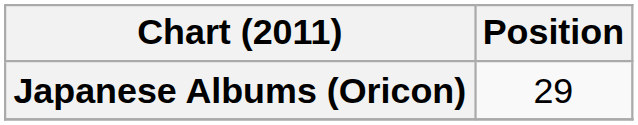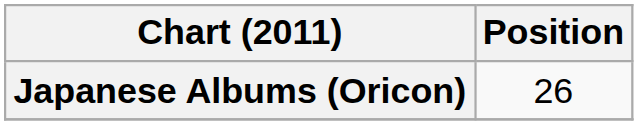Japanese Albums (Oricon) | Position: 29 -> 26
